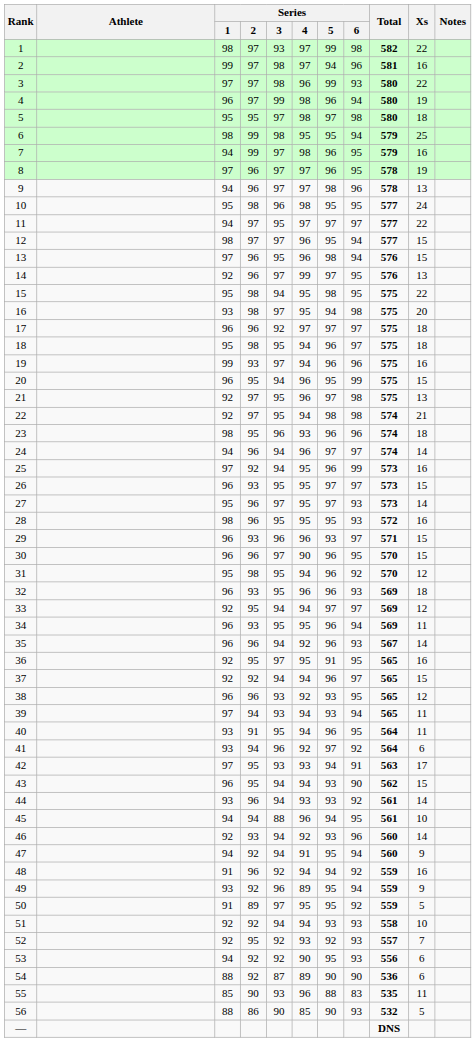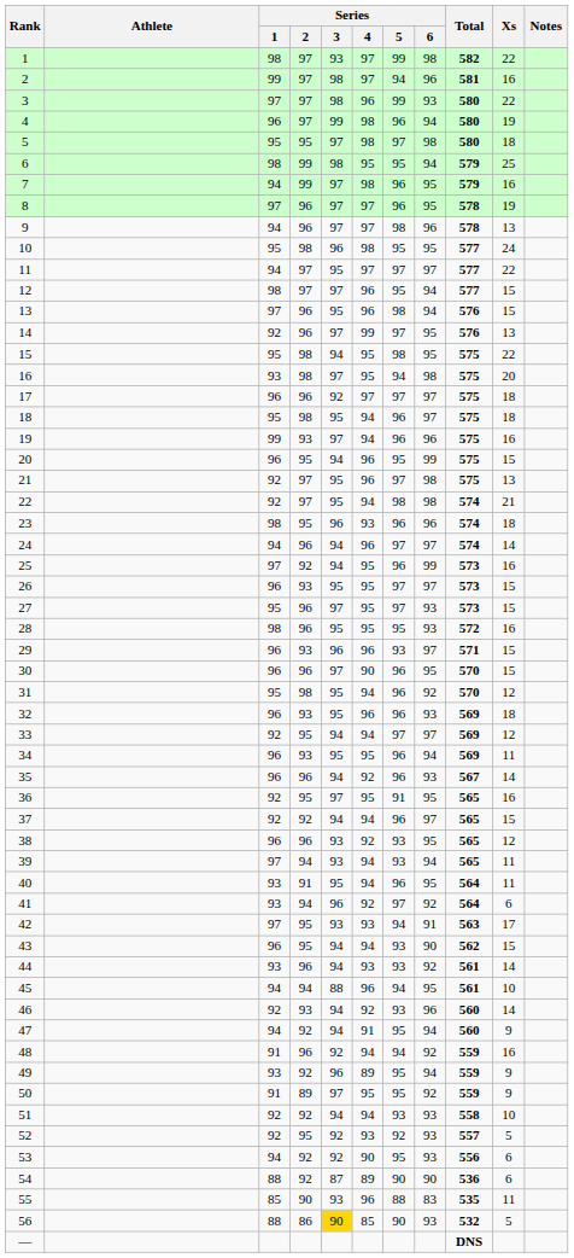27 | Xs: 14 -> 15
50 | Xs: 5 -> 9
52 | Xs: 7 -> 5
56 | Series / 3: no background -> gold background
